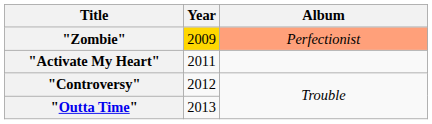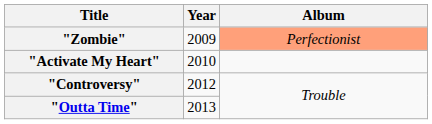"Zombie" | Year: gold background -> no background
"Activate My Heart" | Year: 2011 -> 2010
